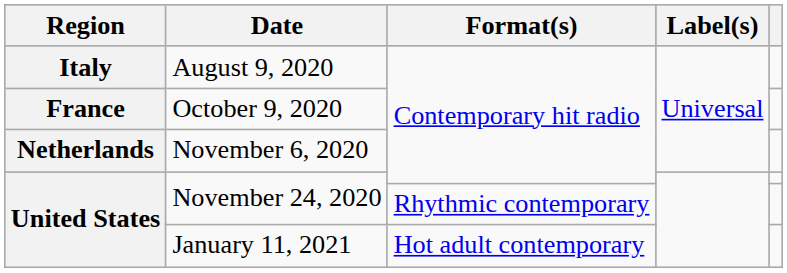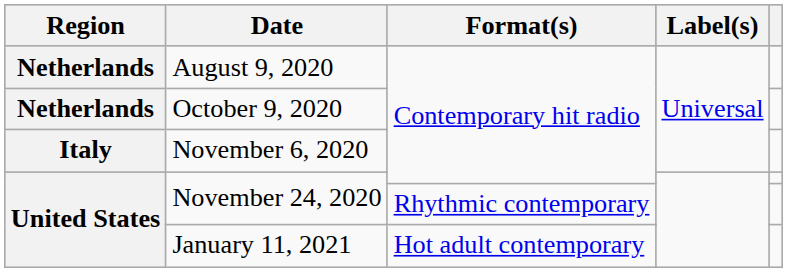August 9, 2020 | Region: Italy -> Netherlands
October 9, 2020 | Region: France -> Netherlands
November 6, 2020 | Region: Netherlands -> Italy
